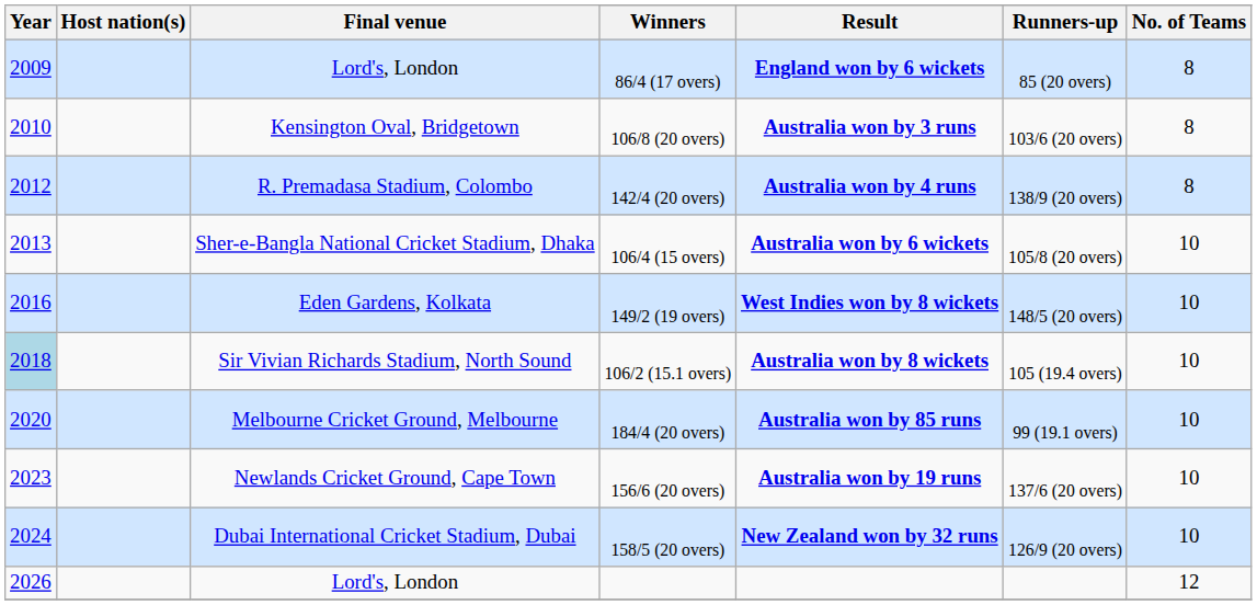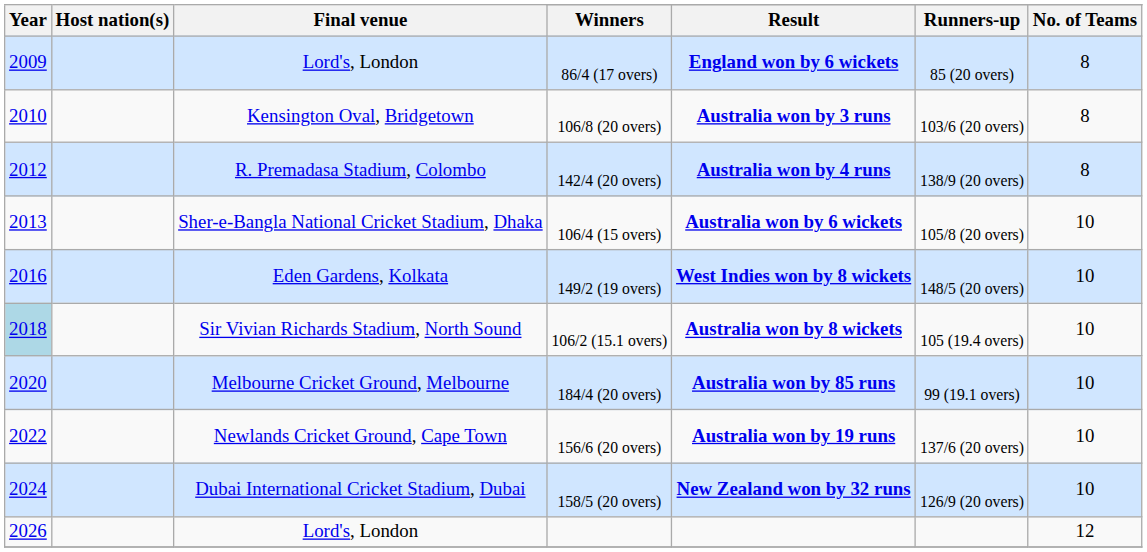156/6 (20 overs) | Year: 2023 -> 2022
